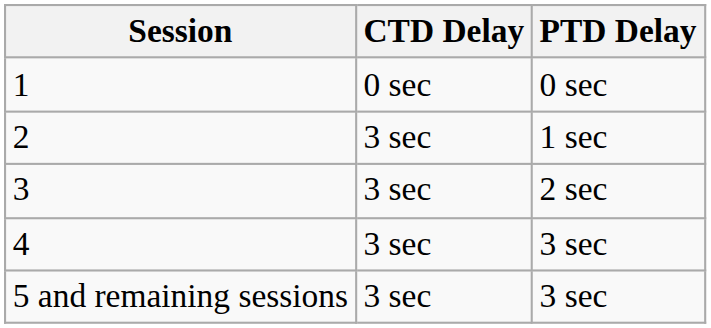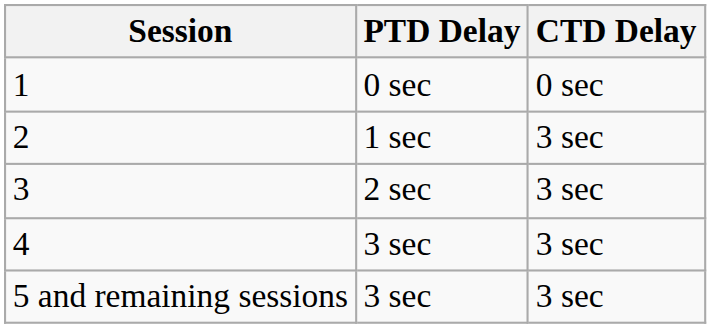columns swapped: PTD Delay <-> CTD Delay
